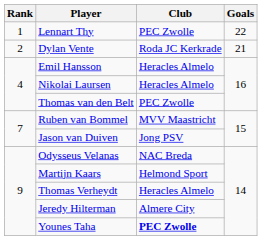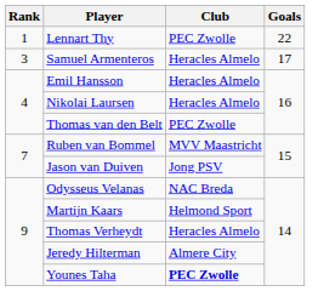- row: 2 | Dylan Vente | Roda JC Kerkrade | 21
+ row: 3 | Samuel Armenteros | Heracles Almelo | 17
